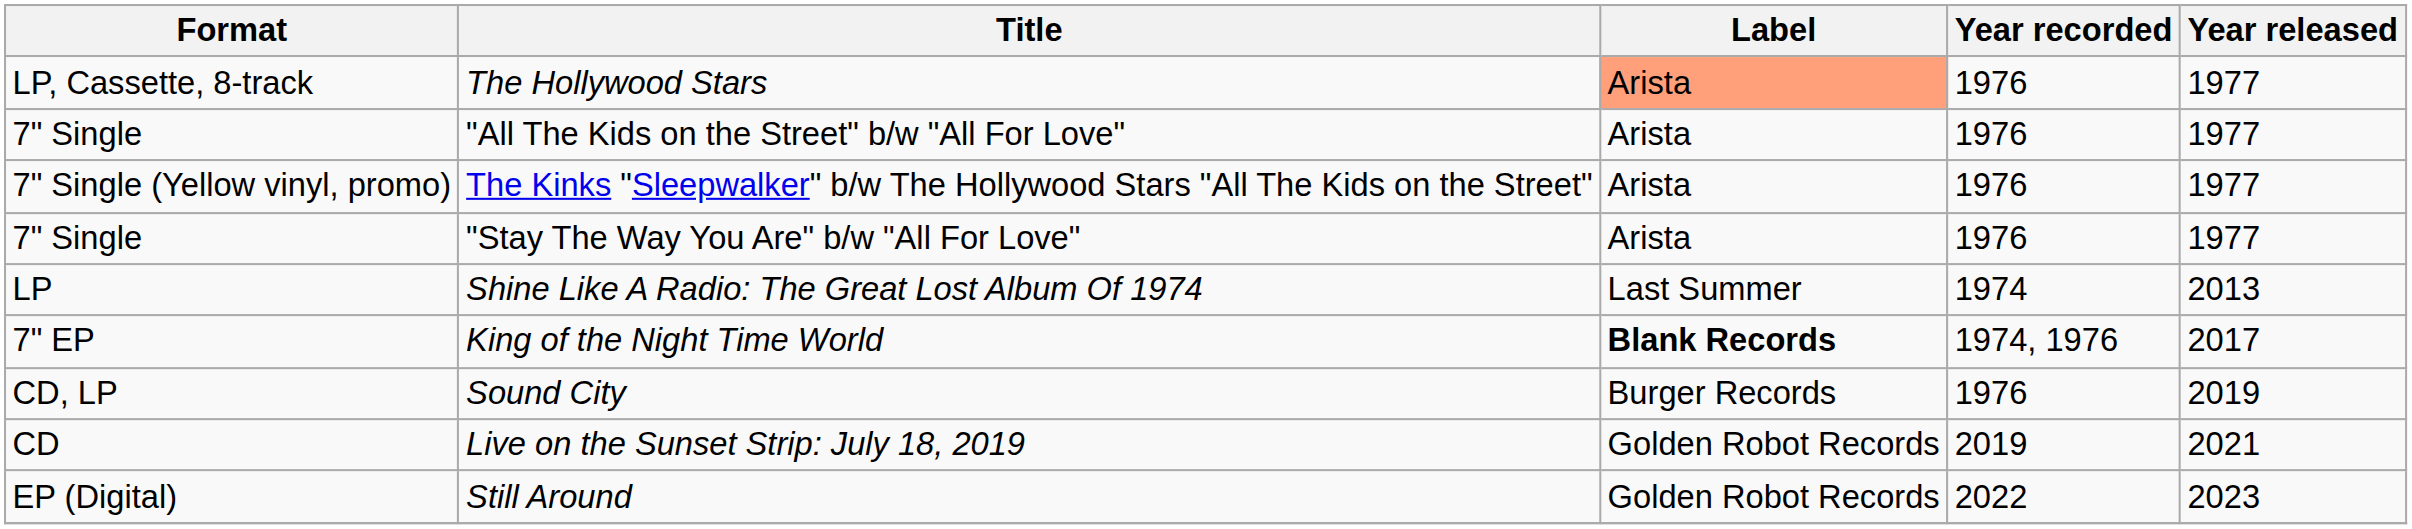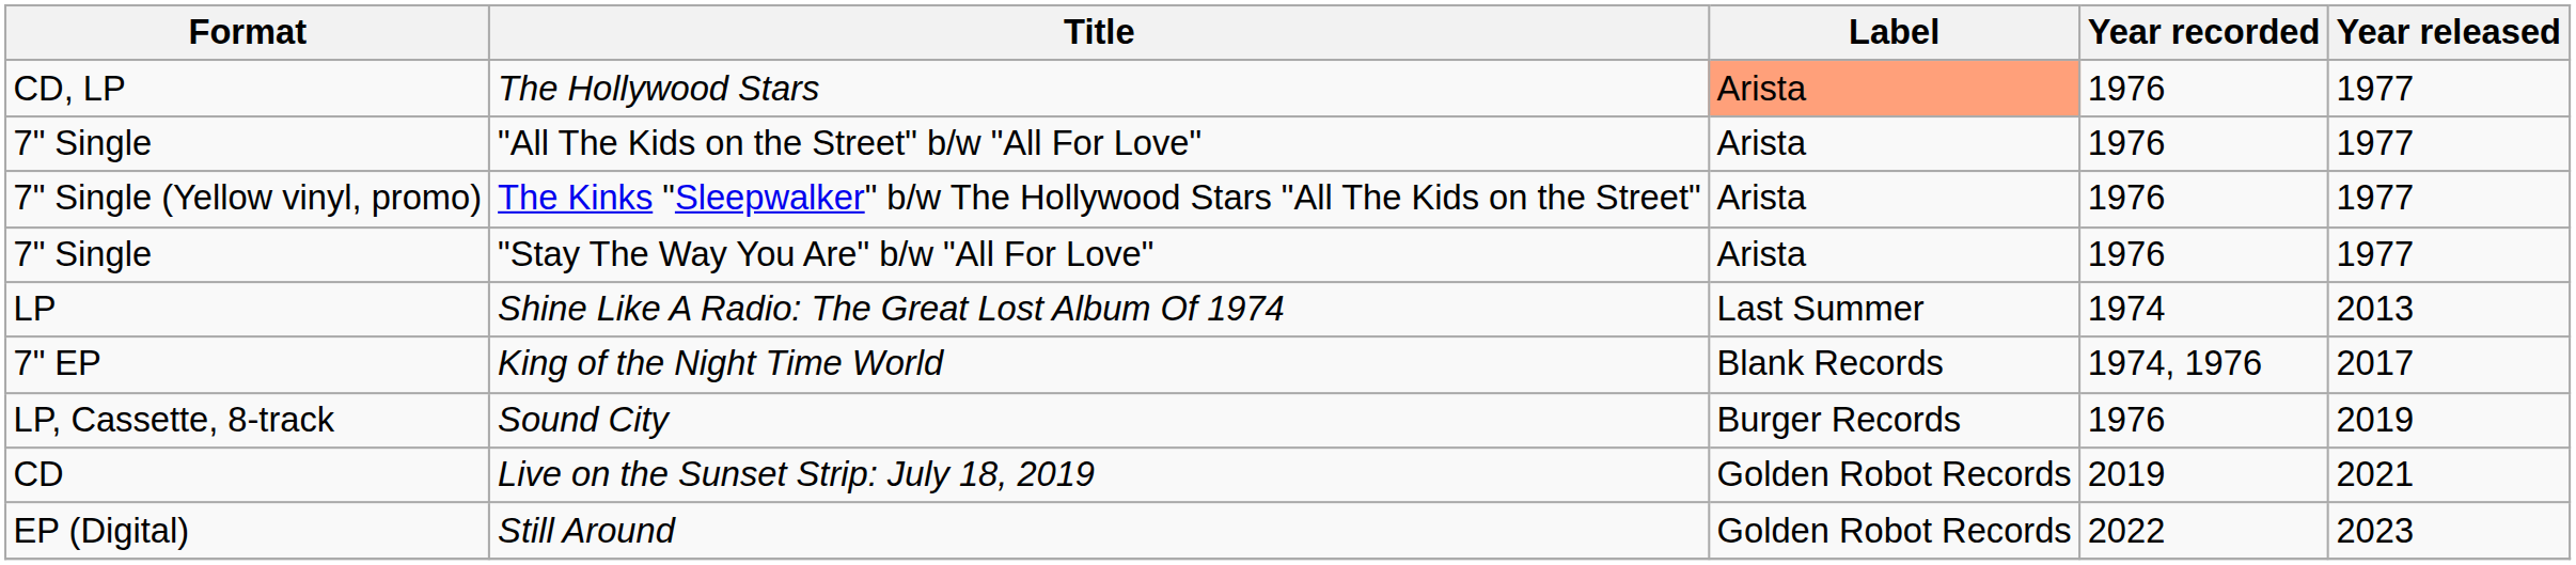The Hollywood Stars | Format: LP, Cassette, 8-track -> CD, LP
King of the Night Time World | Label: bold -> normal
Sound City | Format: CD, LP -> LP, Cassette, 8-track
